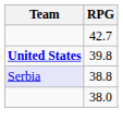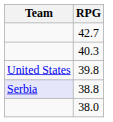+ row: 40.3
39.8 | Team: bold -> normal
